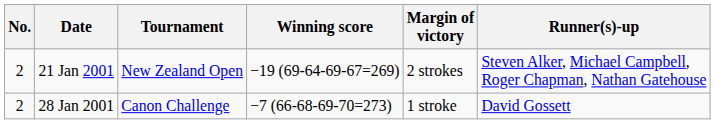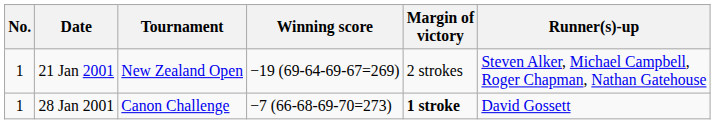21 Jan 2001 | No.: 2 -> 1
28 Jan 2001 | No.: 2 -> 1
28 Jan 2001 | Margin of victory: normal -> bold
